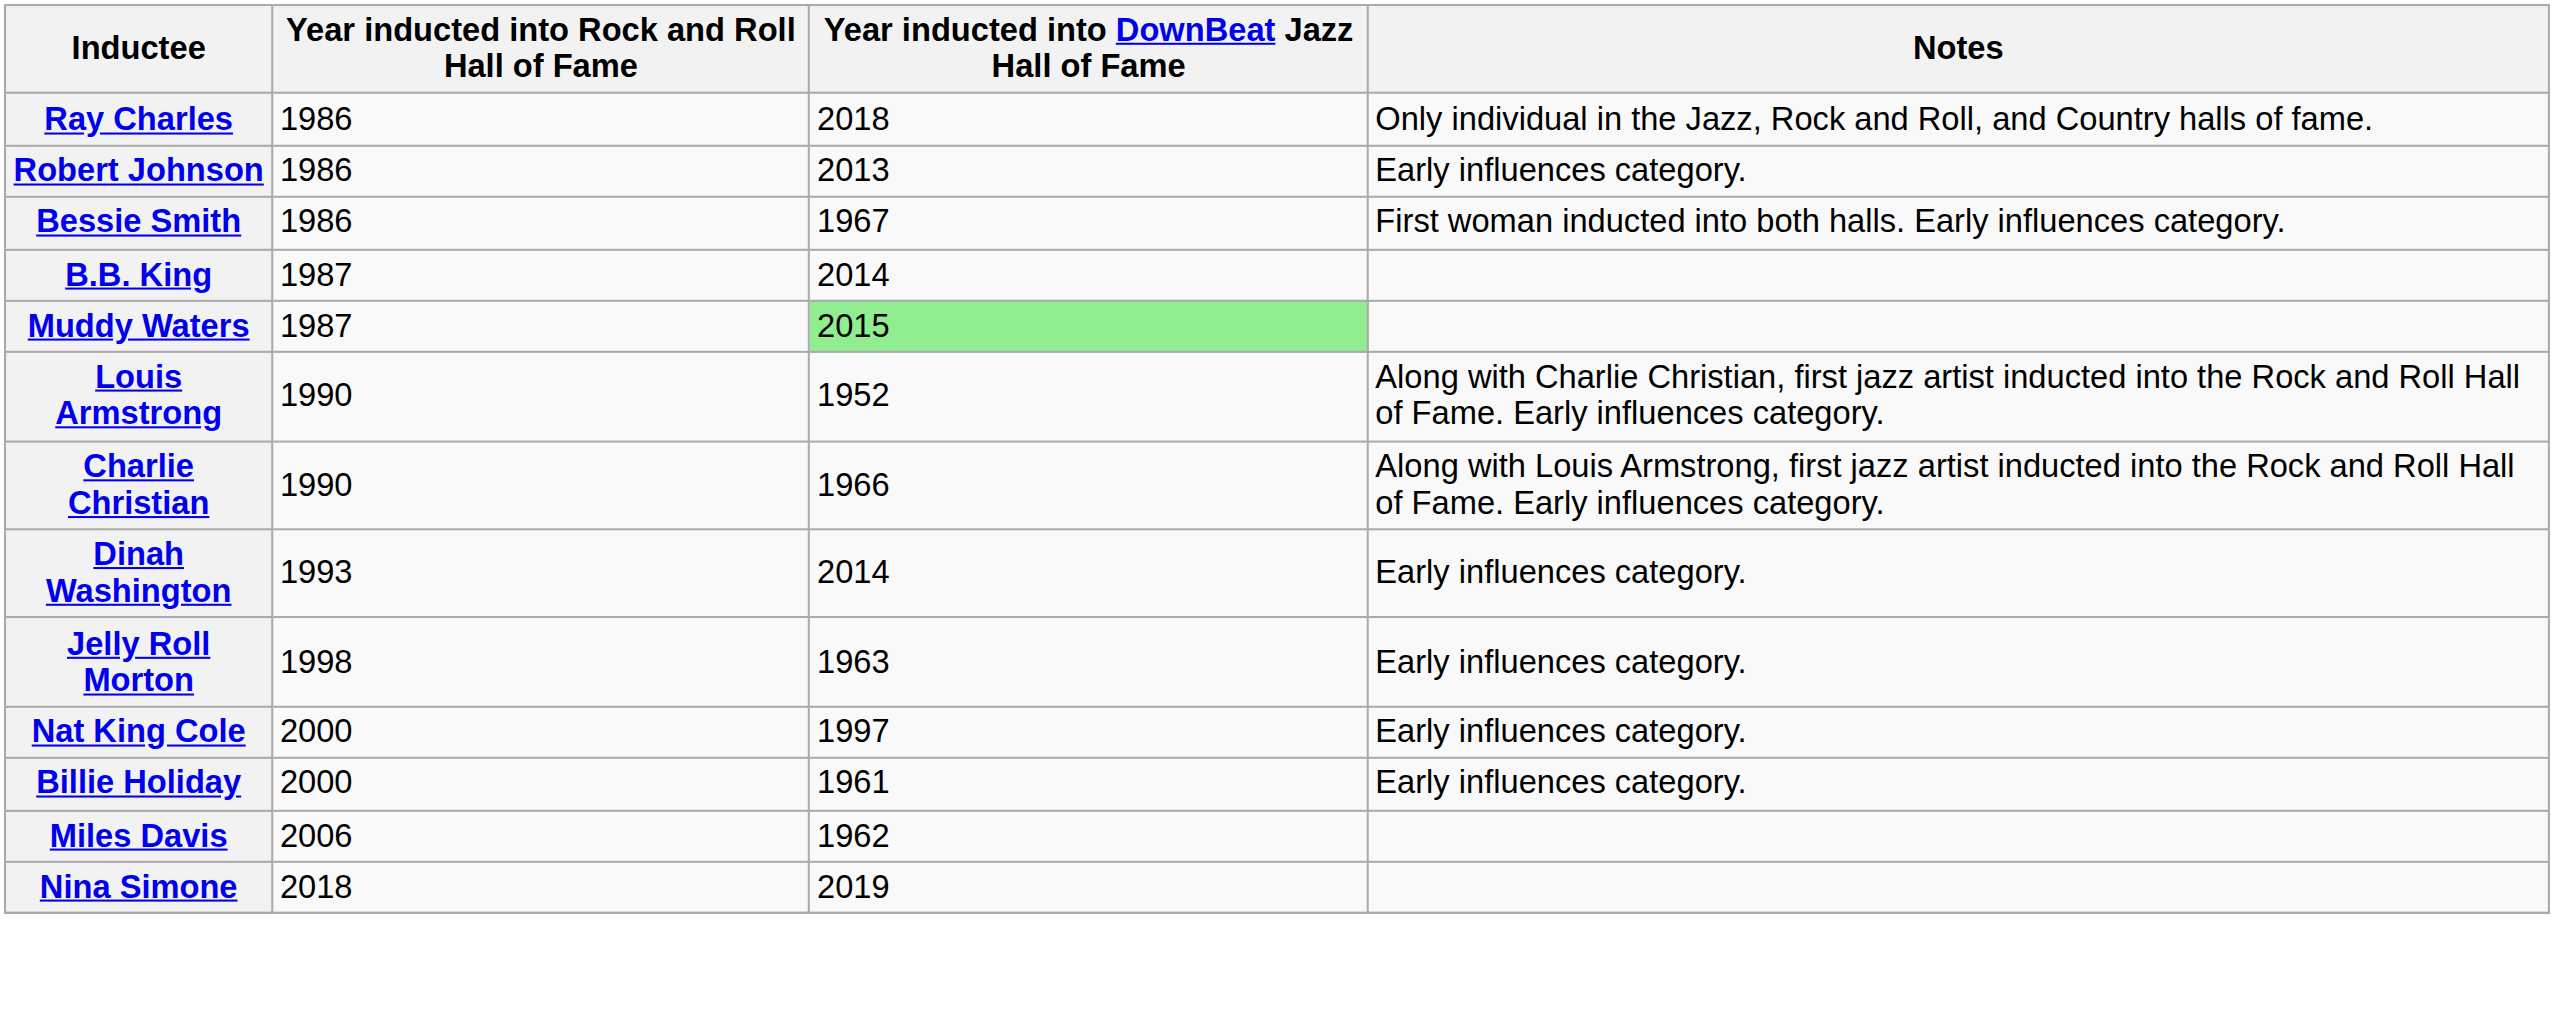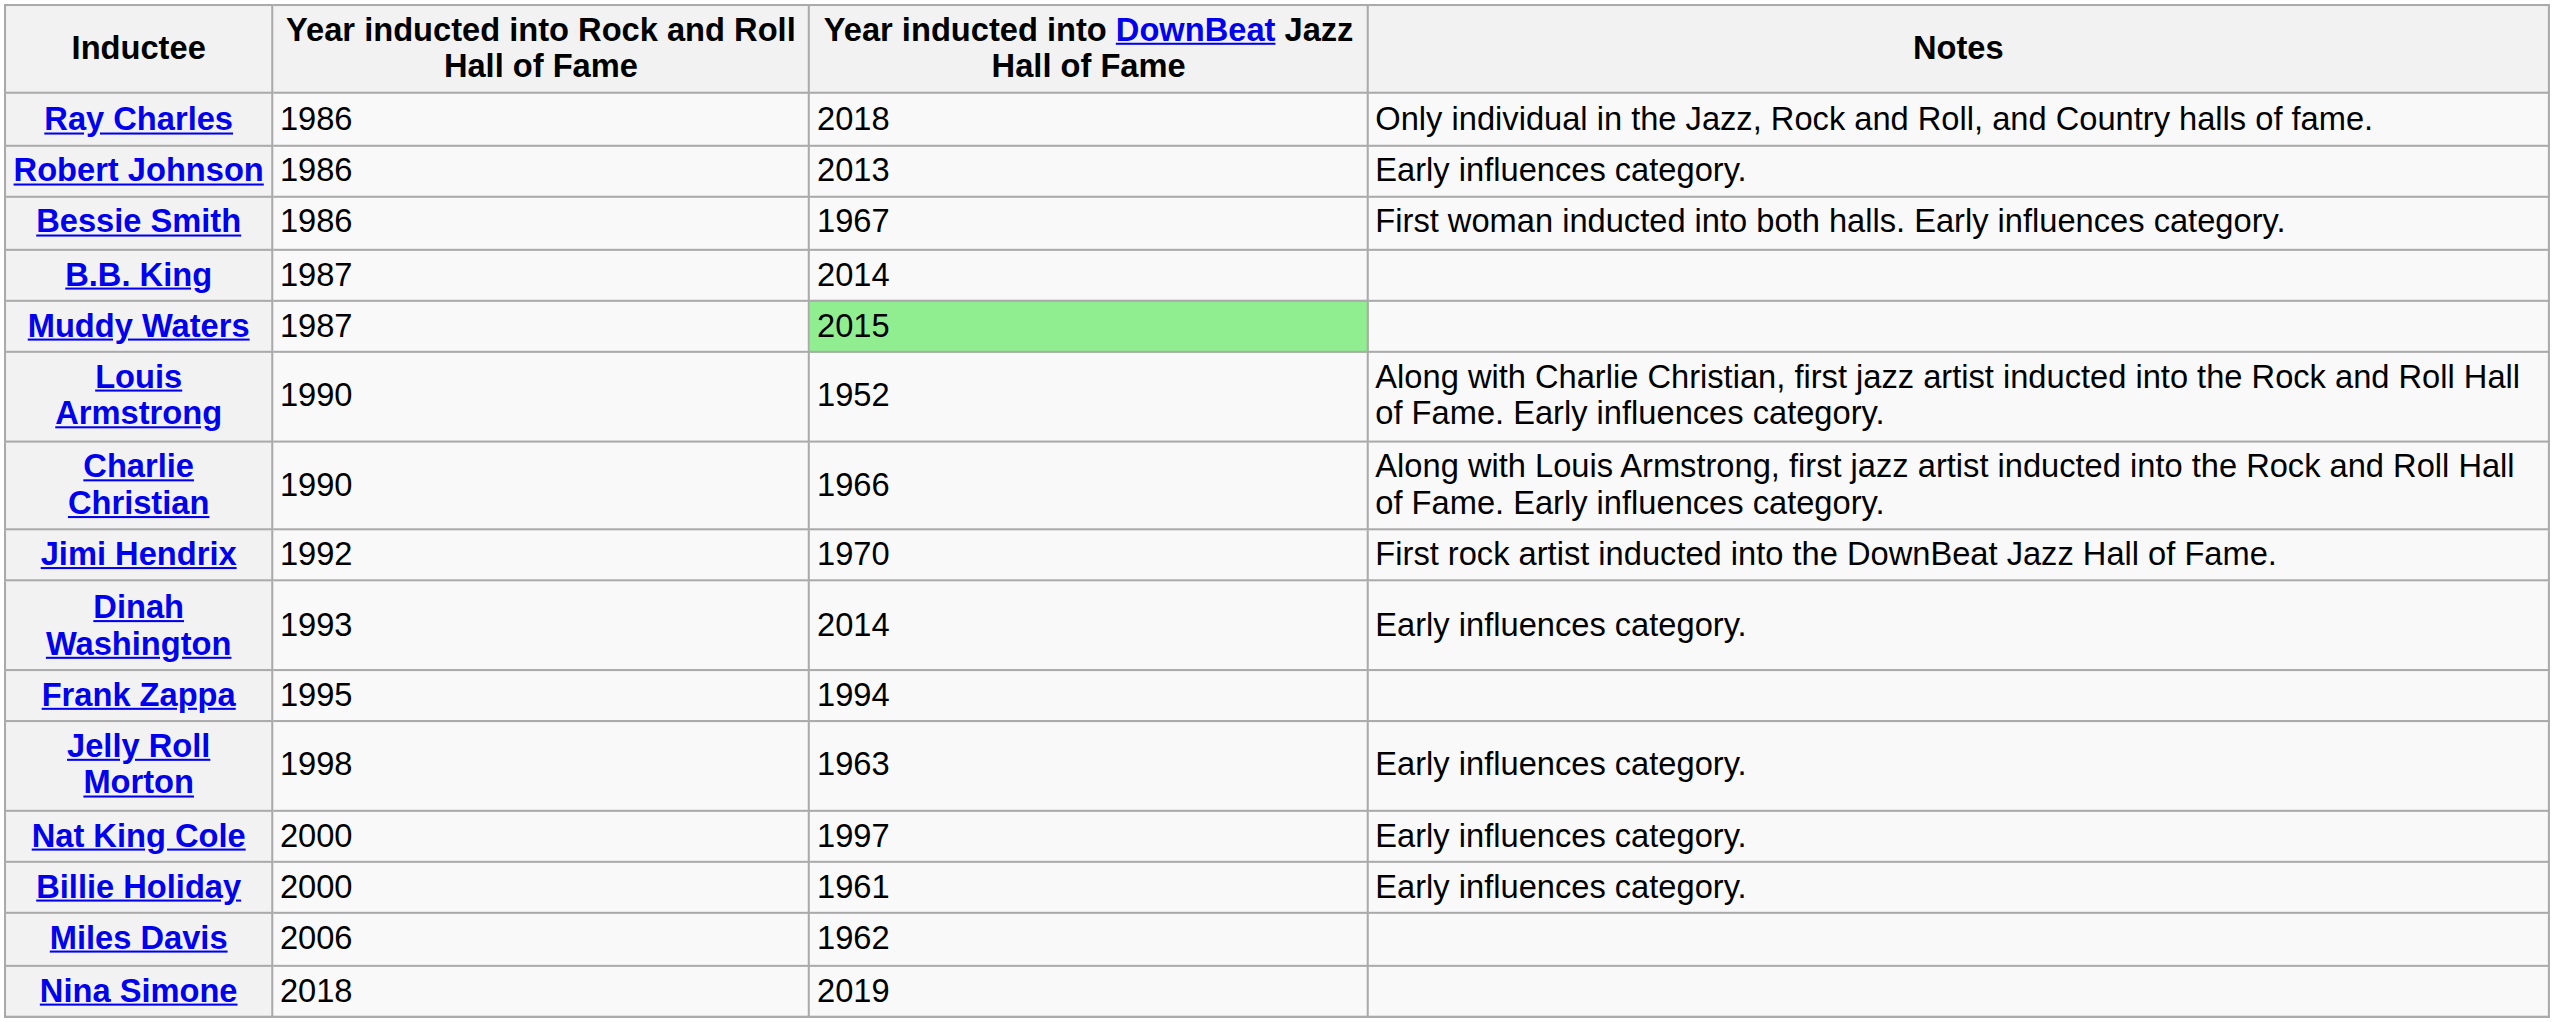+ row: Jimi Hendrix | 1992 | 1970 | First rock artist inducted into the DownBeat Jazz Hall of Fame.
+ row: Frank Zappa | 1995 | 1994
